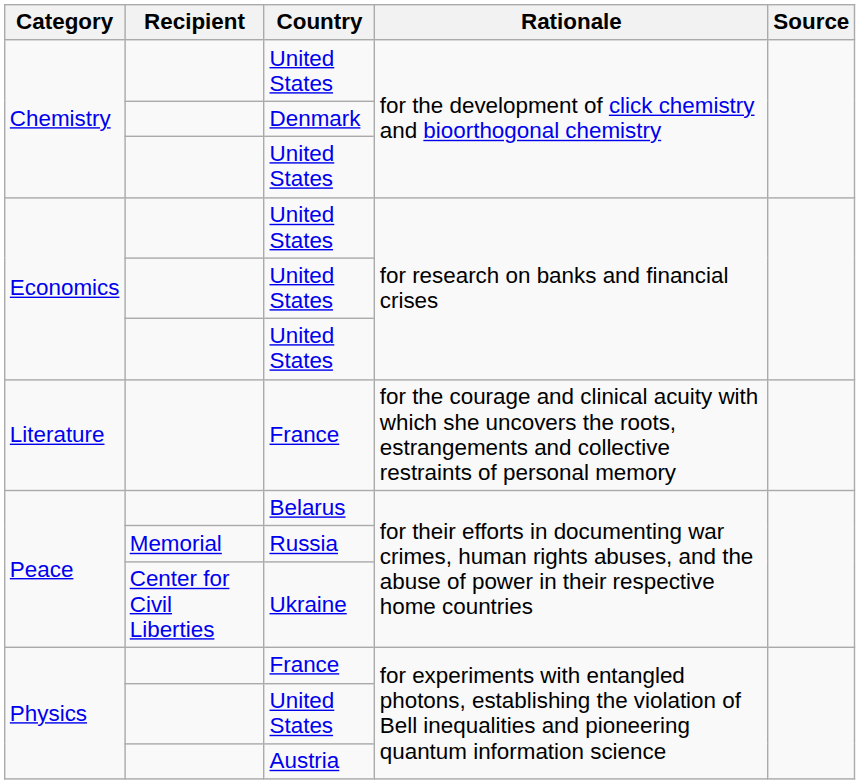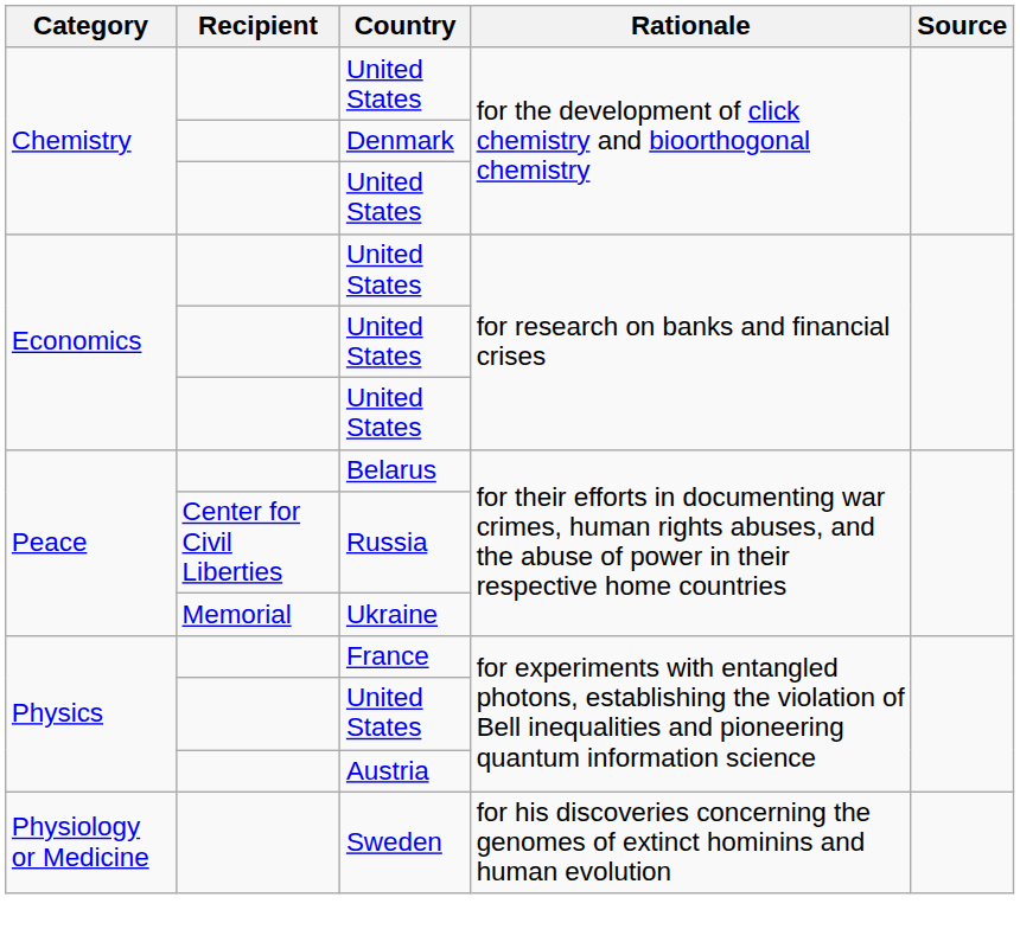- row: Literature | France | for the courage and clinical acuity with which she uncovers the roots, estrangements and collective restraints of personal memory
Russia | Recipient: Memorial -> Center for Civil Liberties
Ukraine | Recipient: Center for Civil Liberties -> Memorial
+ row: Physiology or Medicine | Sweden | for his discoveries concerning the genomes of extinct hominins and human evolution
